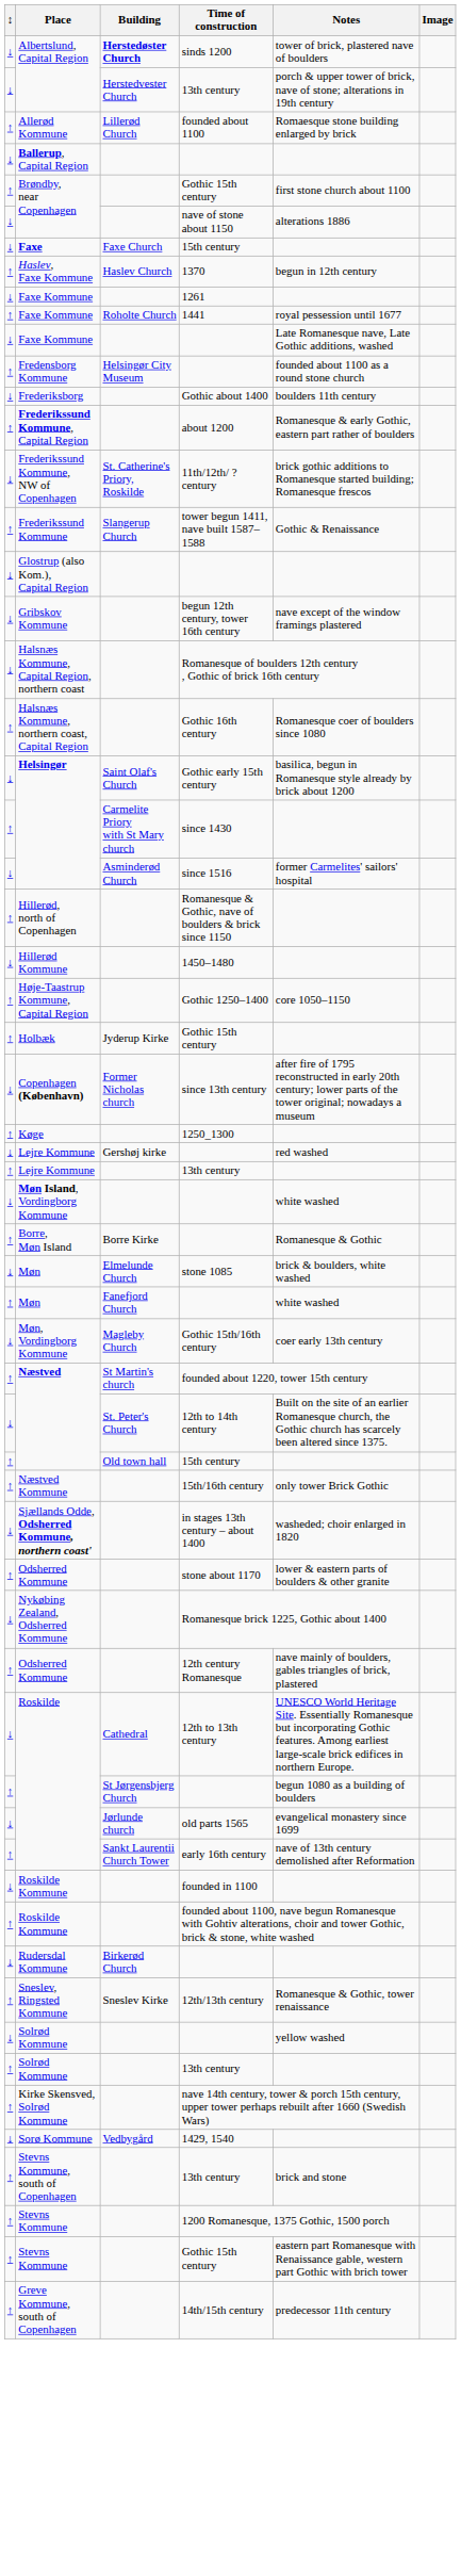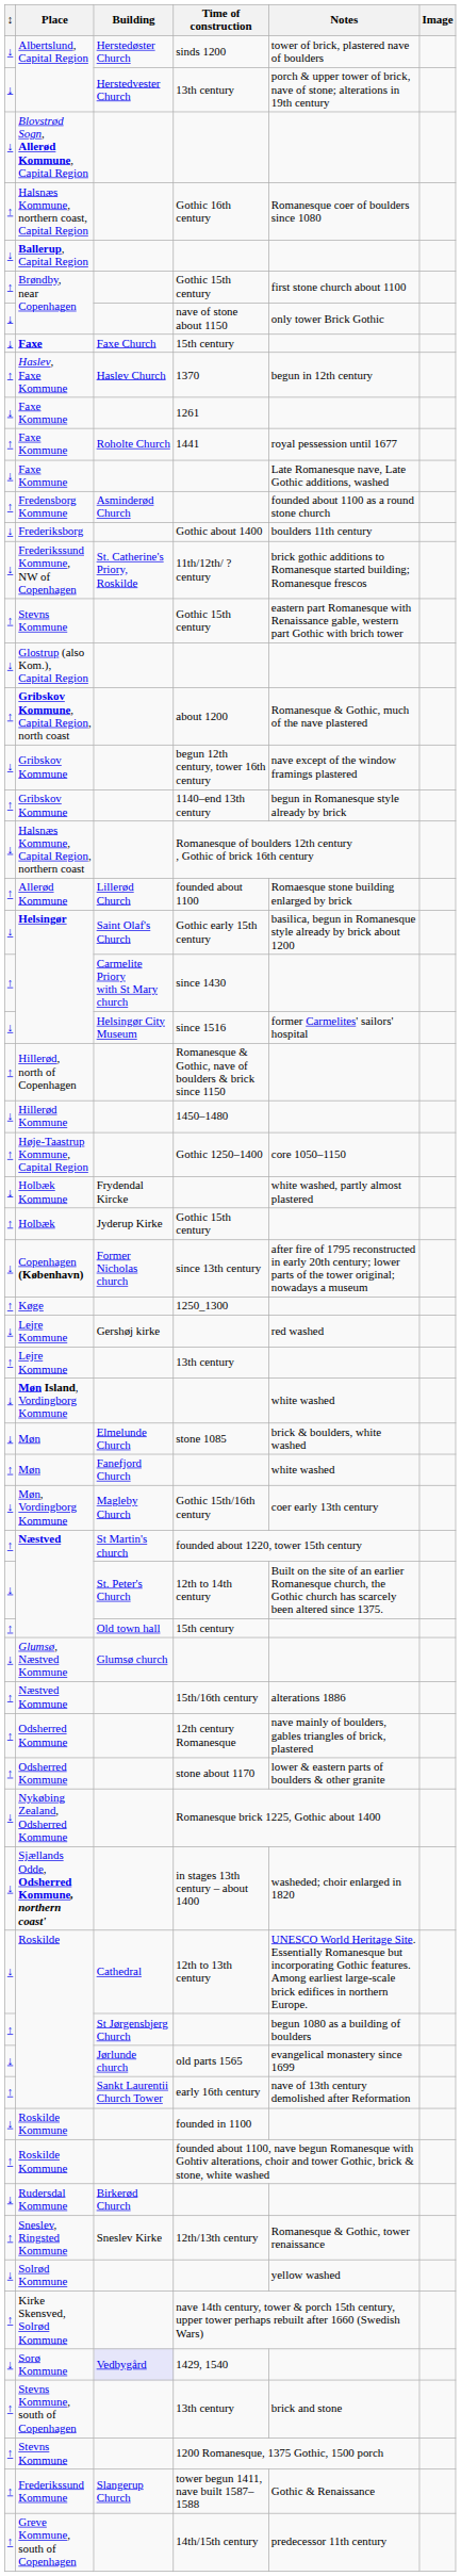Albertslund, Capital Region / sinds 1200 | Building: bold -> normal
+ row: ↓ | Blovstrød Sogn, Allerød Kommune, Capital Region
rows swapped: Allerød Kommune <-> Halsnæs Kommune, northern coast, Capital Region
Brøndby, near Copenhagen / nave of stone about 1150 | Notes: alterations 1886 -> only tower Brick Gothic
Fredensborg Kommune | Building: Helsingør City Museum -> Asminderød Church
- row: ↑ | Frederikssund Kommune, Capital Region | about 1200 | Romanesque & early Gothic, eastern part rather of boulders
rows swapped: Frederikssund Kommune <-> Stevns Kommune / Gothic 15th century
+ row: ↑ | Gribskov Kommune, Capital Region, north coast | about 1200 | Romanesque & Gothic, much of the nave plastered
+ row: ↑ | Gribskov Kommune | 1140–end 13th century | begun in Romanesque style already by brick
Helsingør / since 1516 | Building: Asminderød Church -> Helsingør City Museum
+ row: ↓ | Holbæk Kommune | Frydendal Kircke | white washed, partly almost plastered
- row: ↑ | Borre, Møn Island | Borre Kirke | Romanesque & Gothic
+ row: ↓ | Glumsø, Næstved Kommune | Glumsø church
Næstved Kommune | Notes: only tower Brick Gothic -> alterations 1886
rows swapped: Sjællands Odde, Odsherred Kommune, northern coast' <-> Odsherred Kommune / 12th century Romanesque
- row: ↑ | Solrød Kommune | 13th century
Sorø Kommune | Building: no background -> lavender background
